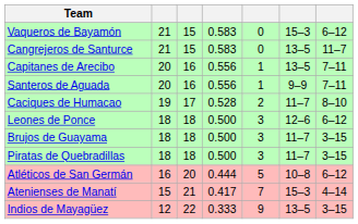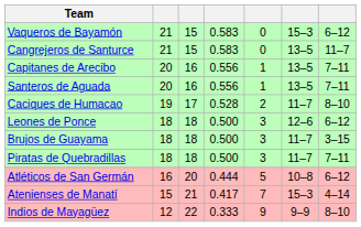Santeros de Aguada | column 6: 9–9 -> 13–5
Piratas de Quebradillas | column 7: 3–15 -> 7–11
Indios de Mayagüez | column 6: 13–5 -> 9–9
Indios de Mayagüez | column 7: 3–15 -> 8–10
